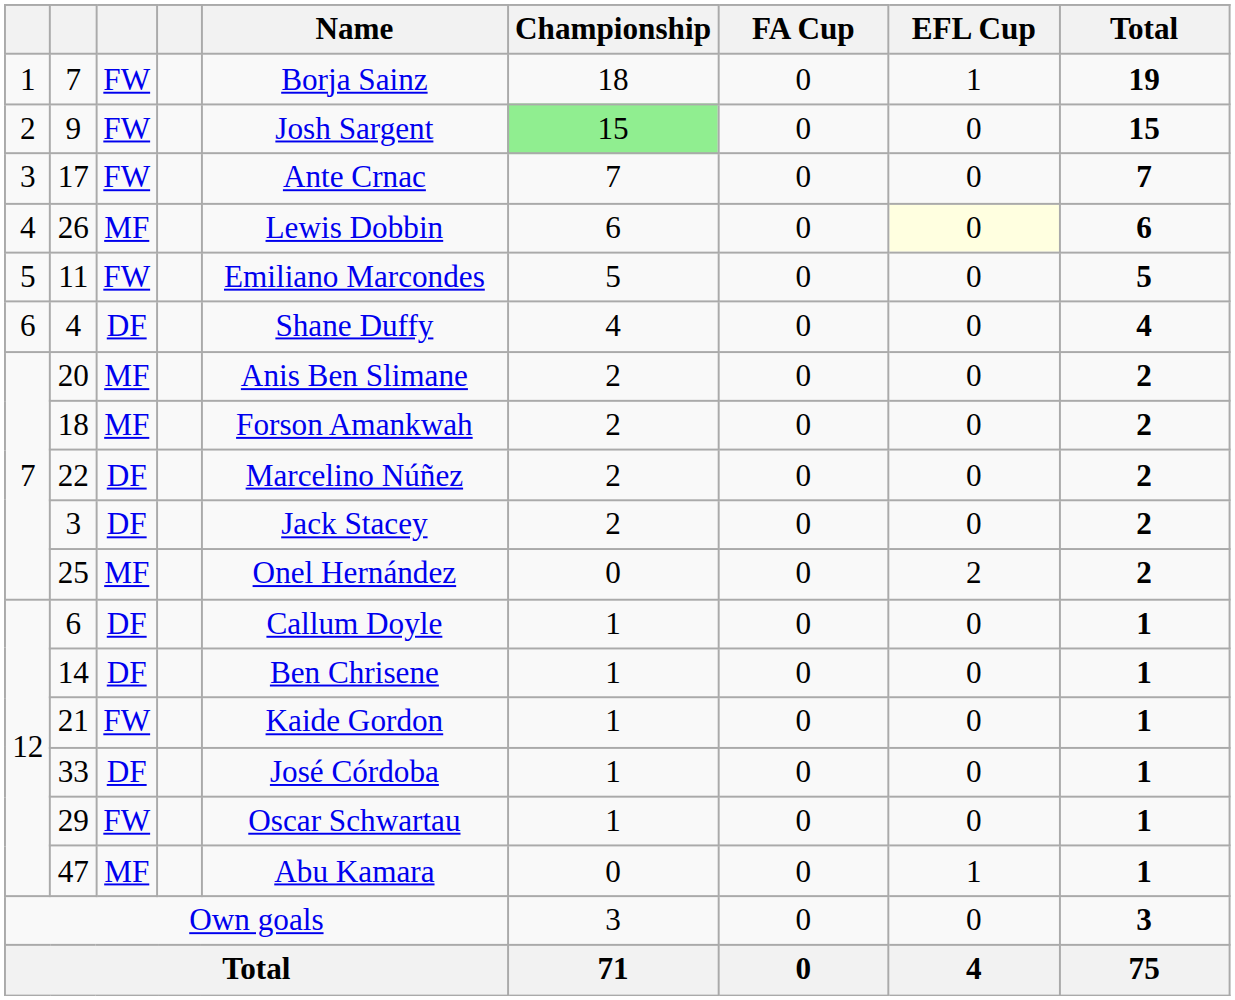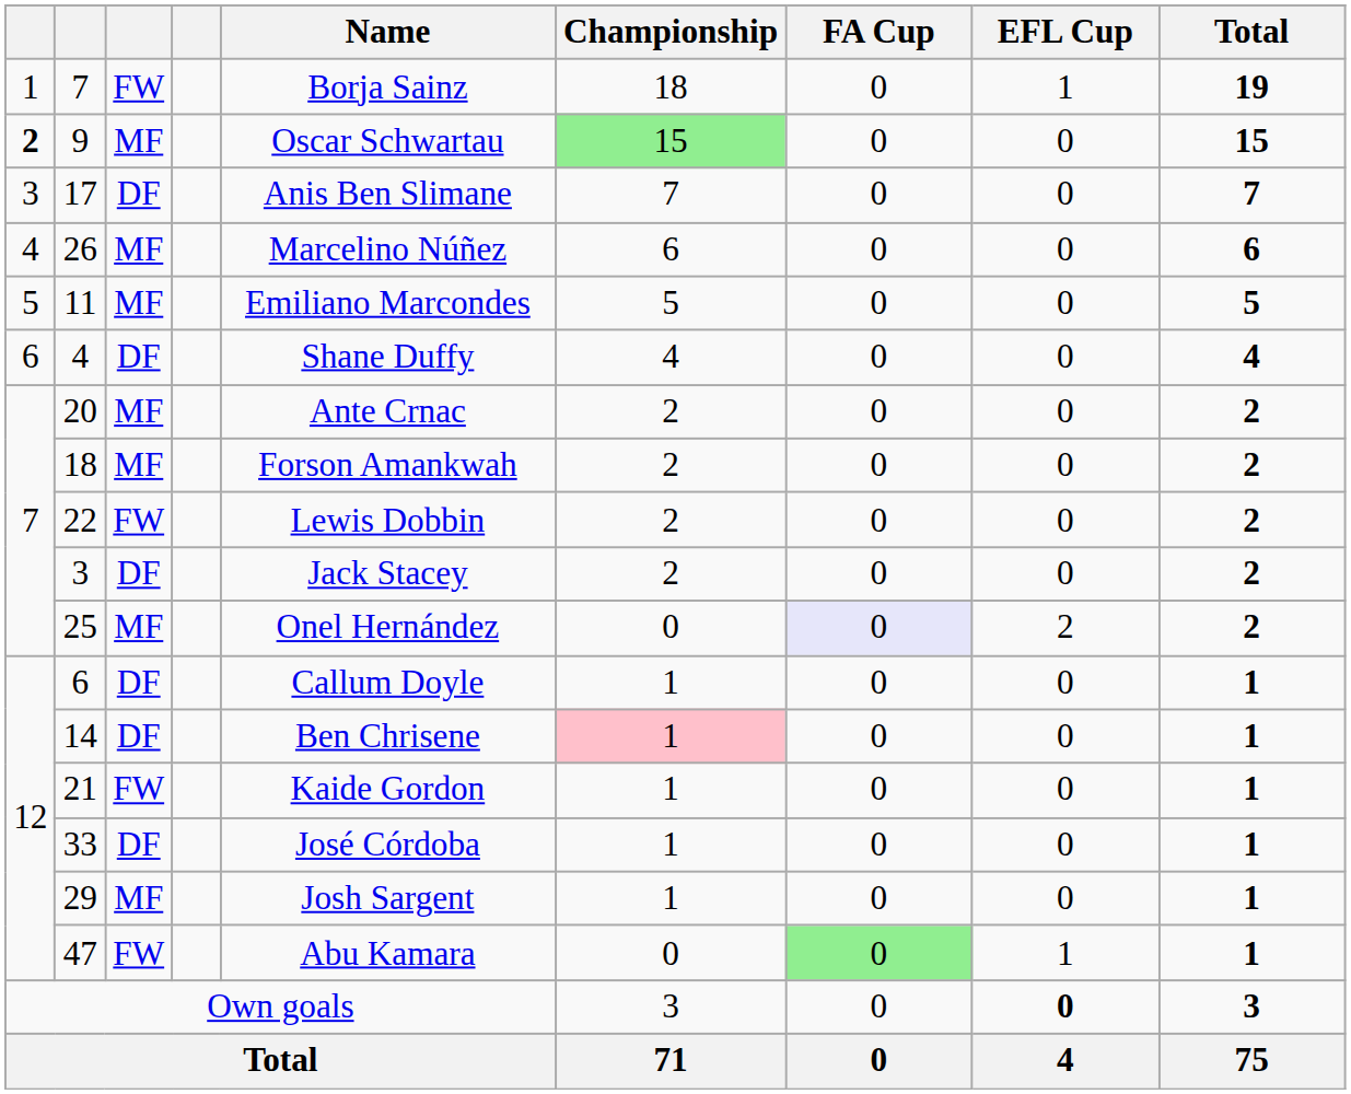9 | column 1: normal -> bold
9 | column 3: FW -> MF
9 | Name: Josh Sargent -> Oscar Schwartau
17 | column 3: FW -> DF
17 | Name: Ante Crnac -> Anis Ben Slimane
26 | Name: Lewis Dobbin -> Marcelino Núñez
26 | EFL Cup: lightyellow background -> no background
11 | column 3: FW -> MF
20 | Name: Anis Ben Slimane -> Ante Crnac
22 | column 3: DF -> FW
22 | Name: Marcelino Núñez -> Lewis Dobbin
25 | FA Cup: no background -> lavender background
14 | Championship: no background -> pink background
29 | column 3: FW -> MF
29 | Name: Oscar Schwartau -> Josh Sargent
47 | column 3: MF -> FW
47 | FA Cup: no background -> lightgreen background
Own goals | EFL Cup: normal -> bold
